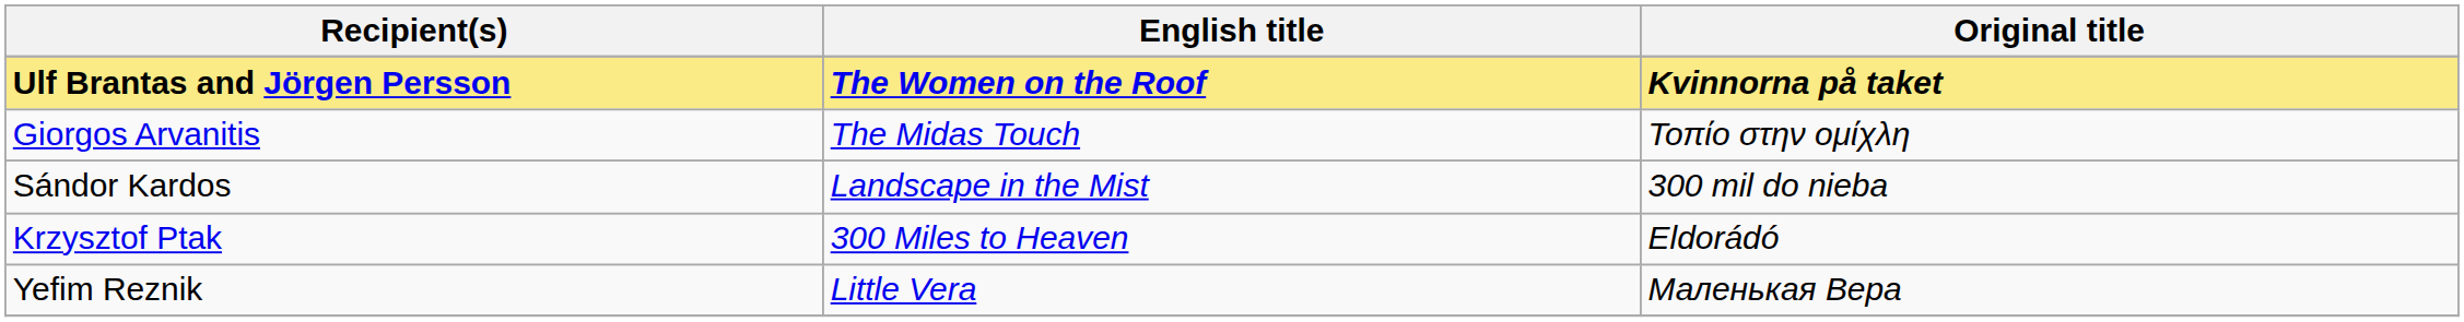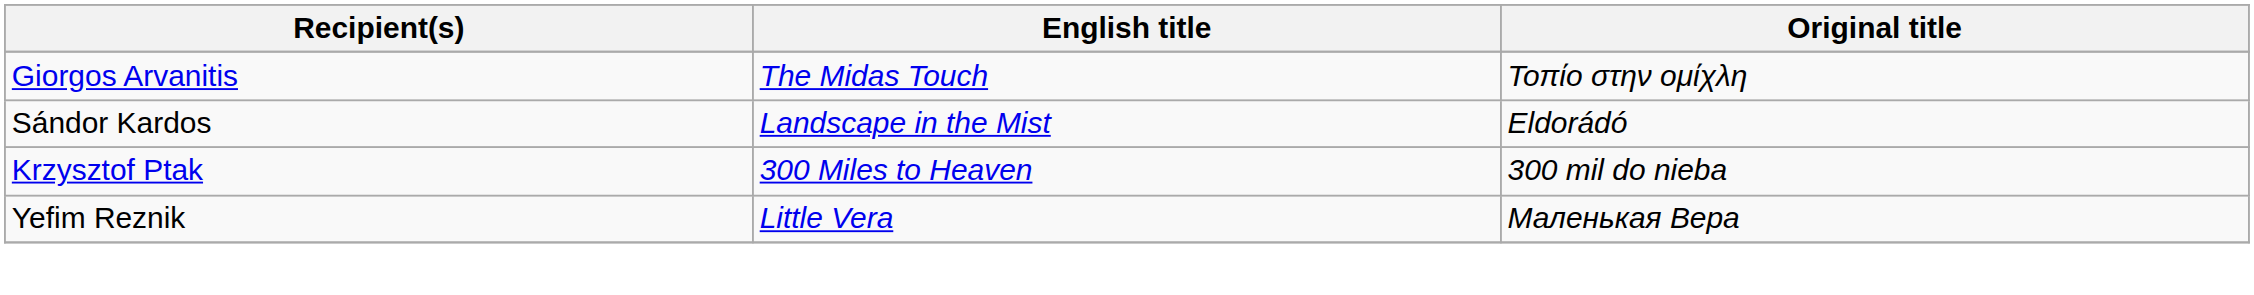- row: Ulf Brantas and Jörgen Persson | The Women on the Roof | Kvinnorna på taket
Sándor Kardos | Original title: 300 mil do nieba -> Eldorádó
Krzysztof Ptak | Original title: Eldorádó -> 300 mil do nieba
